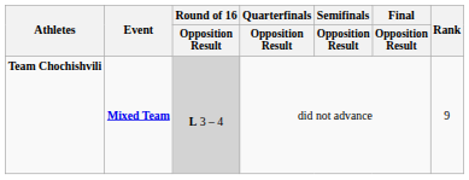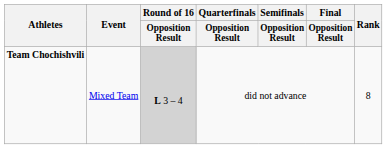Team Chochishvili | Event: bold -> normal
Team Chochishvili | Rank: 9 -> 8
